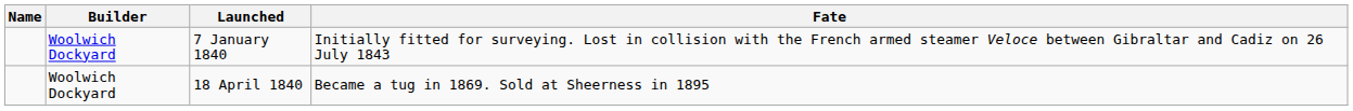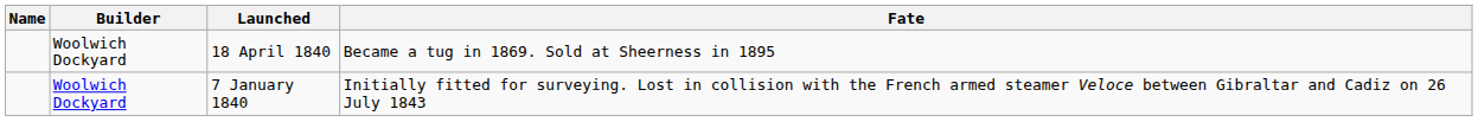rows swapped: 7 January 1840 <-> 18 April 1840
